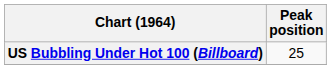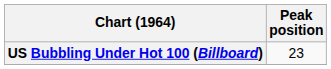US Bubbling Under Hot 100 (Billboard) | Peak position: 25 -> 23
